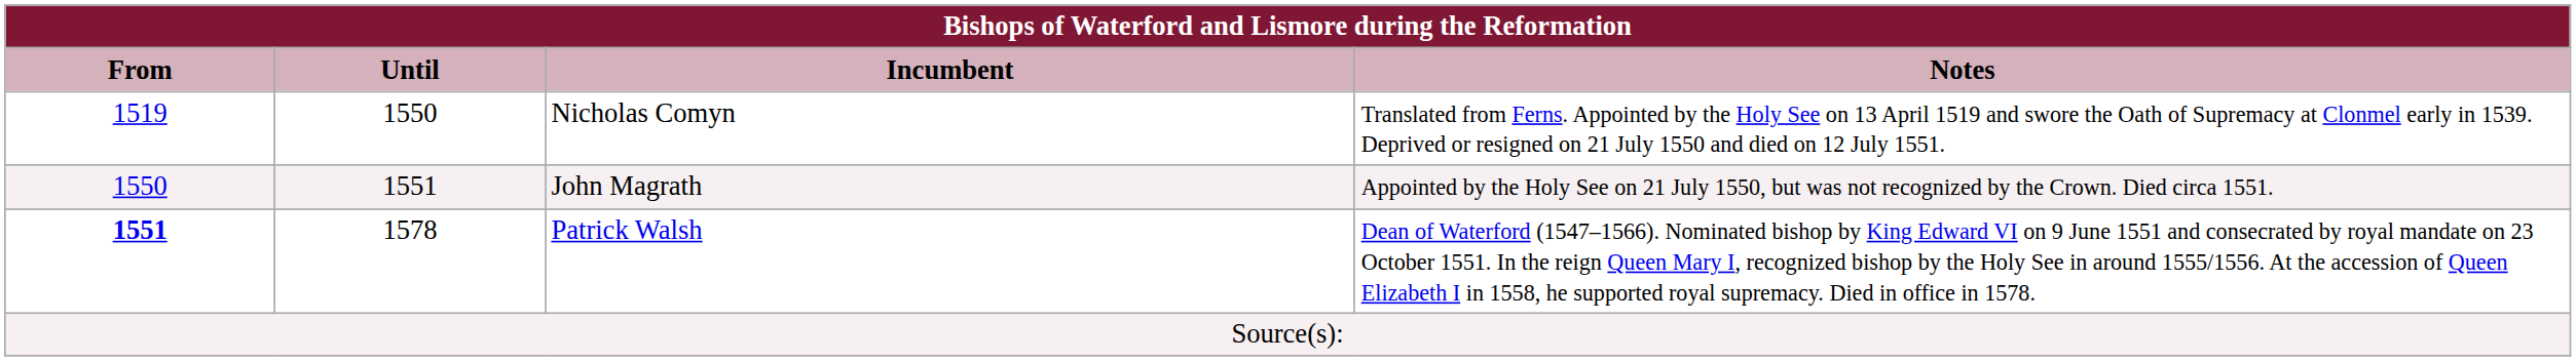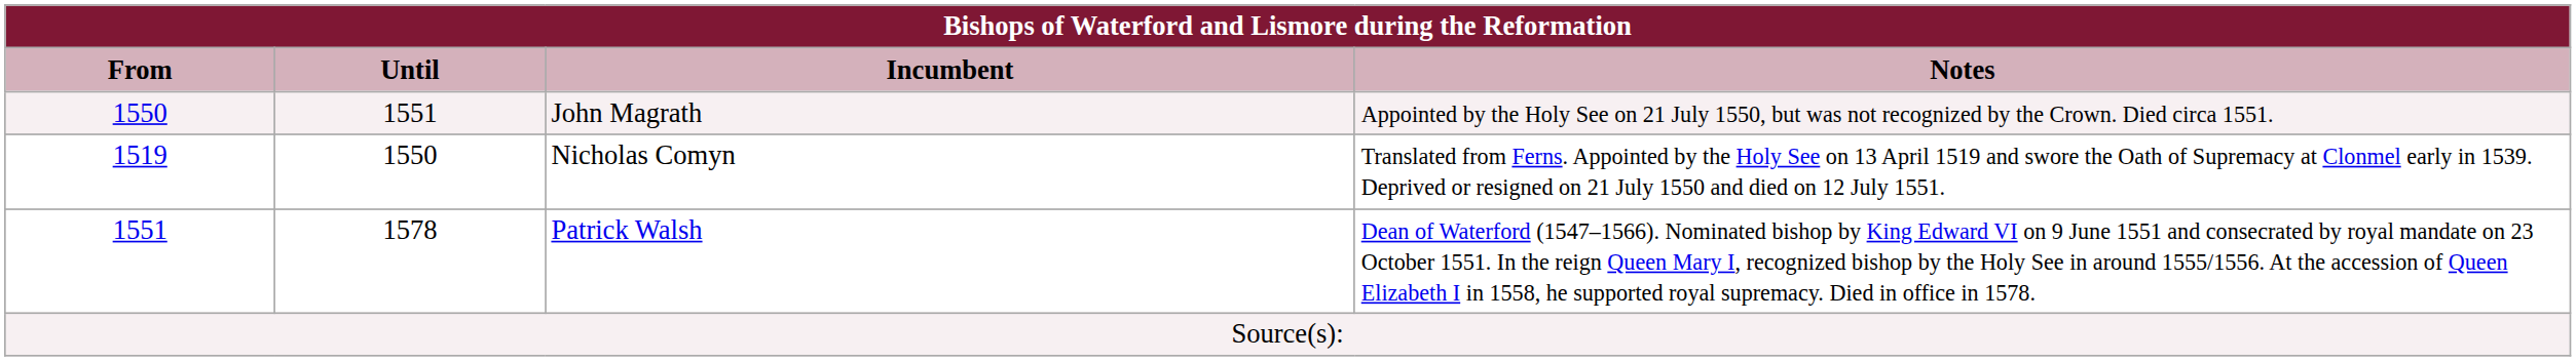rows swapped: Nicholas Comyn <-> John Magrath
Patrick Walsh | From: bold -> normal
